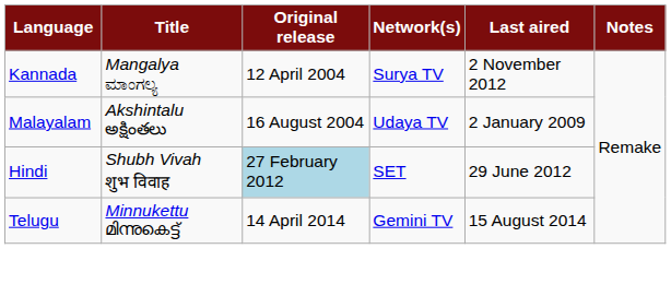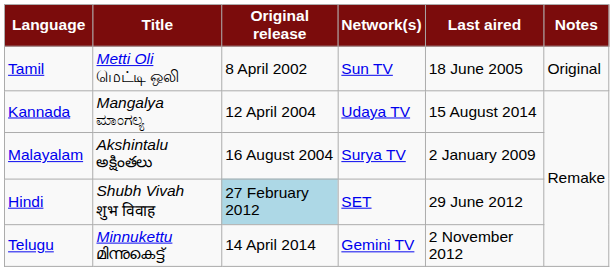+ row: Tamil | Metti Oli மெட்டி ஒலி | 8 April 2002 | Sun TV | 18 June 2005 | Original
Kannada | Network(s): Surya TV -> Udaya TV
Kannada | Last aired: 2 November 2012 -> 15 August 2014
Malayalam | Network(s): Udaya TV -> Surya TV
Telugu | Last aired: 15 August 2014 -> 2 November 2012
